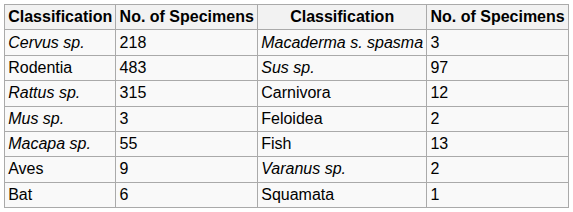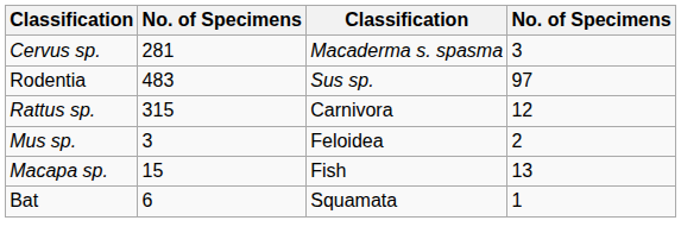Cervus sp. | column 2: 218 -> 281
Macapa sp. | column 2: 55 -> 15
- row: Aves | 9 | Varanus sp. | 2
